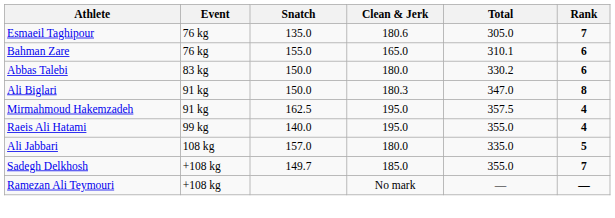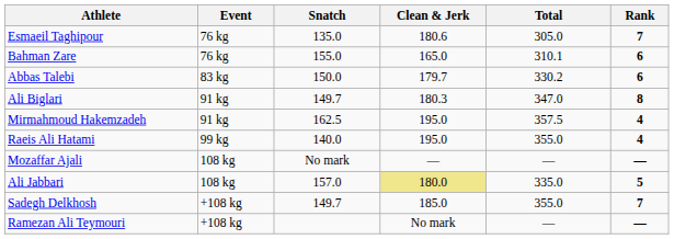Abbas Talebi | Clean & Jerk: 180.0 -> 179.7
Ali Biglari | Snatch: 150.0 -> 149.7
+ row: Mozaffar Ajali | 108 kg | No mark | — | — | —
Ali Jabbari | Clean & Jerk: no background -> khaki background
